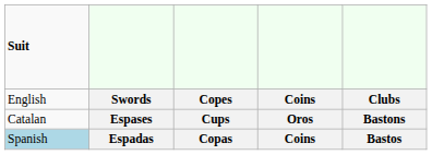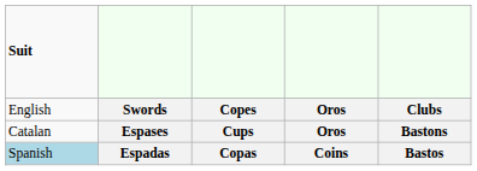Swords | column 4: Coins -> Oros
